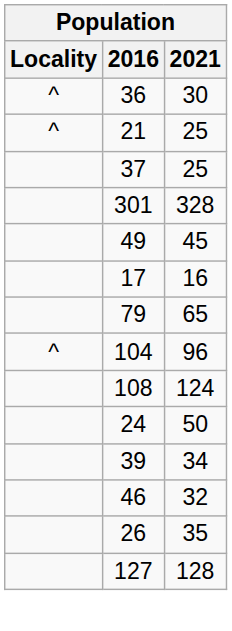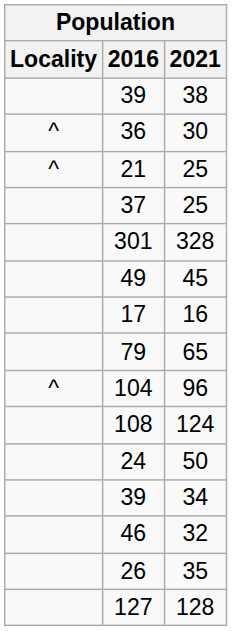+ row: 39 | 38
